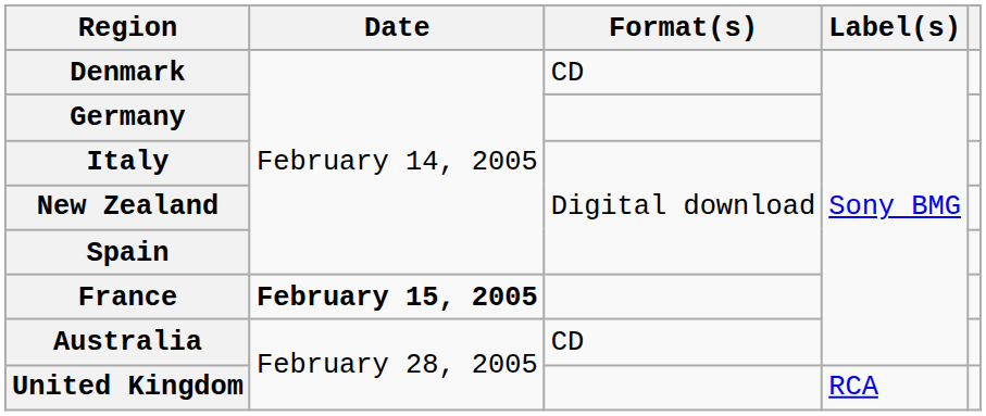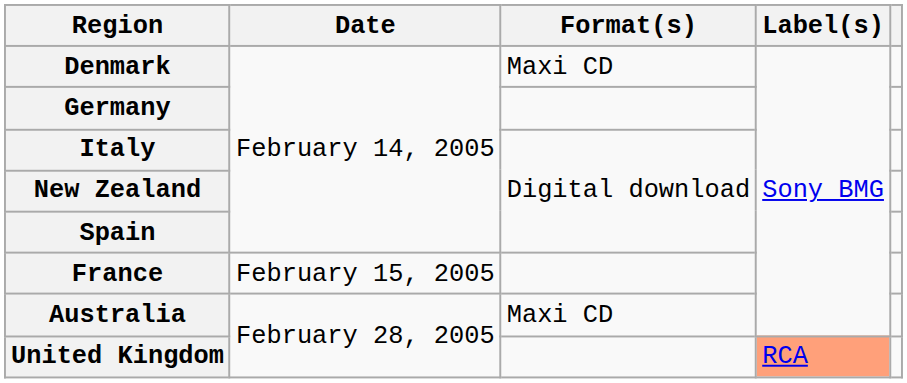Denmark | Format(s): CD -> Maxi CD
France | Date: bold -> normal
Australia | Format(s): CD -> Maxi CD
United Kingdom | Label(s): no background -> lightsalmon background
